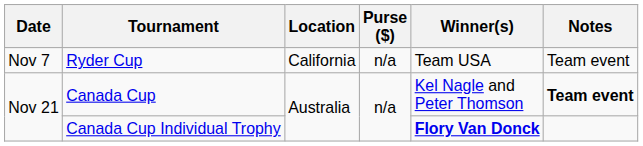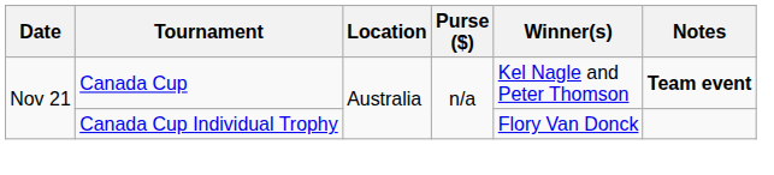- row: Nov 7 | Ryder Cup | California | n/a | Team USA | Team event
Canada Cup Individual Trophy | Winner(s): bold -> normal
